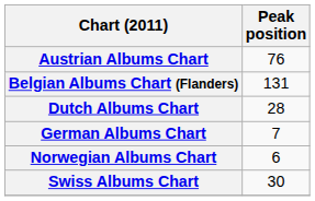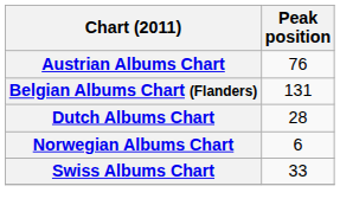- row: German Albums Chart | 7
Swiss Albums Chart | Peak position: 30 -> 33
